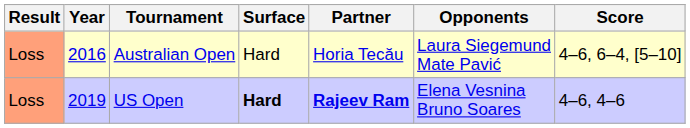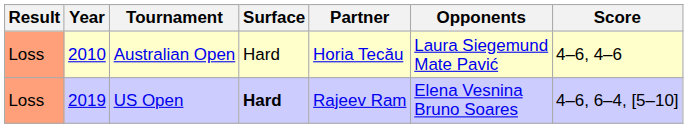Australian Open | Year: 2016 -> 2010
Australian Open | Score: 4–6, 6–4, [5–10] -> 4–6, 4–6
US Open | Partner: bold -> normal
US Open | Score: 4–6, 4–6 -> 4–6, 6–4, [5–10]
